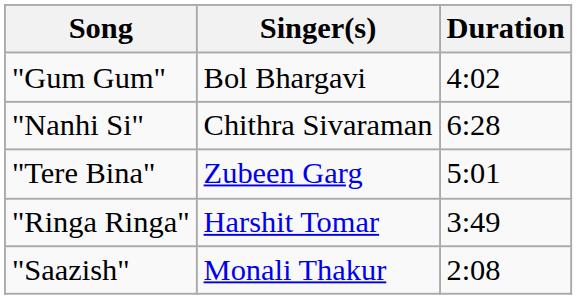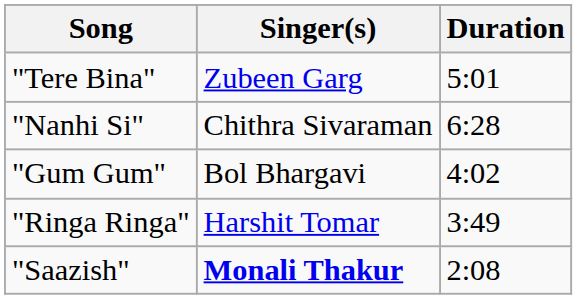rows swapped: "Tere Bina" <-> "Gum Gum"
"Saazish" | Singer(s): normal -> bold
